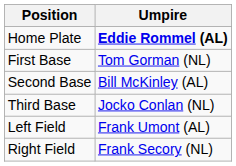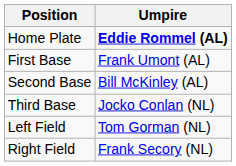First Base | Umpire: Tom Gorman (NL) -> Frank Umont (AL)
Left Field | Umpire: Frank Umont (AL) -> Tom Gorman (NL)
